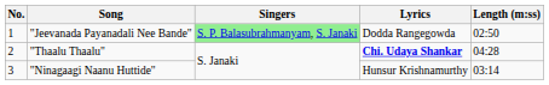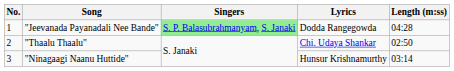"Jeevanada Payanadali Nee Bande" | Length (m:ss): 02:50 -> 04:28
"Thaalu Thaalu" | Lyrics: bold -> normal
"Thaalu Thaalu" | Length (m:ss): 04:28 -> 02:50
